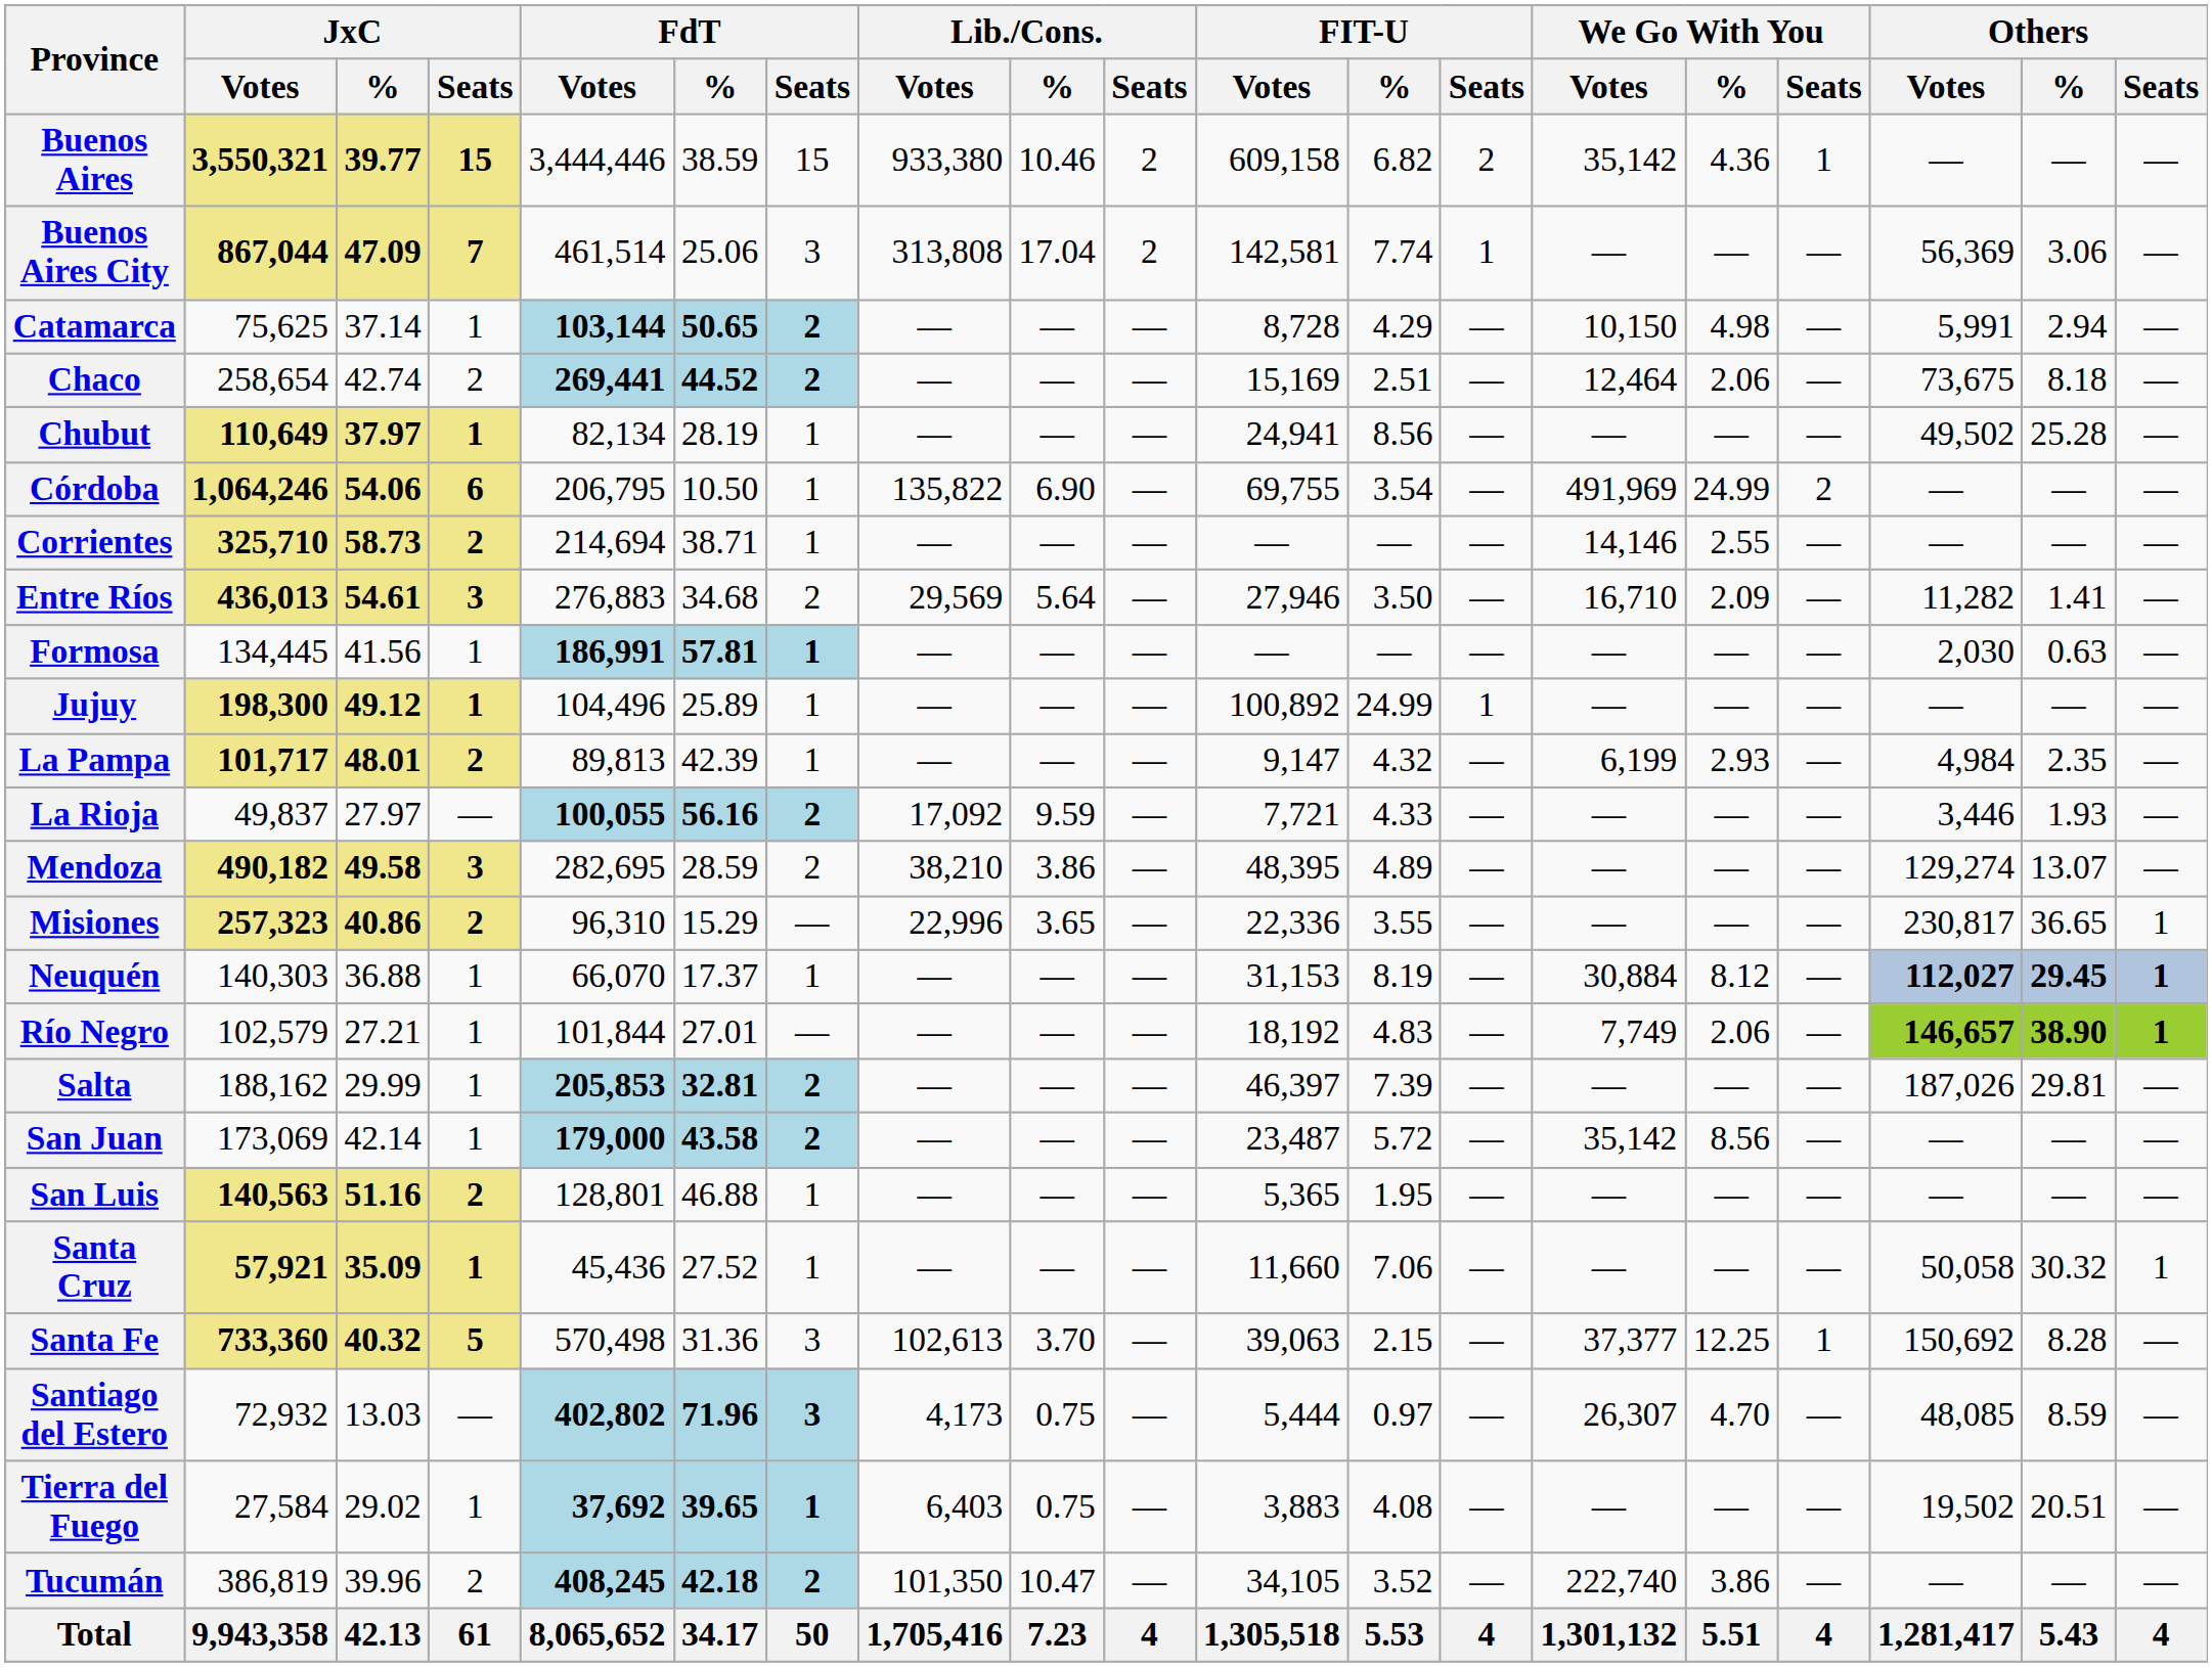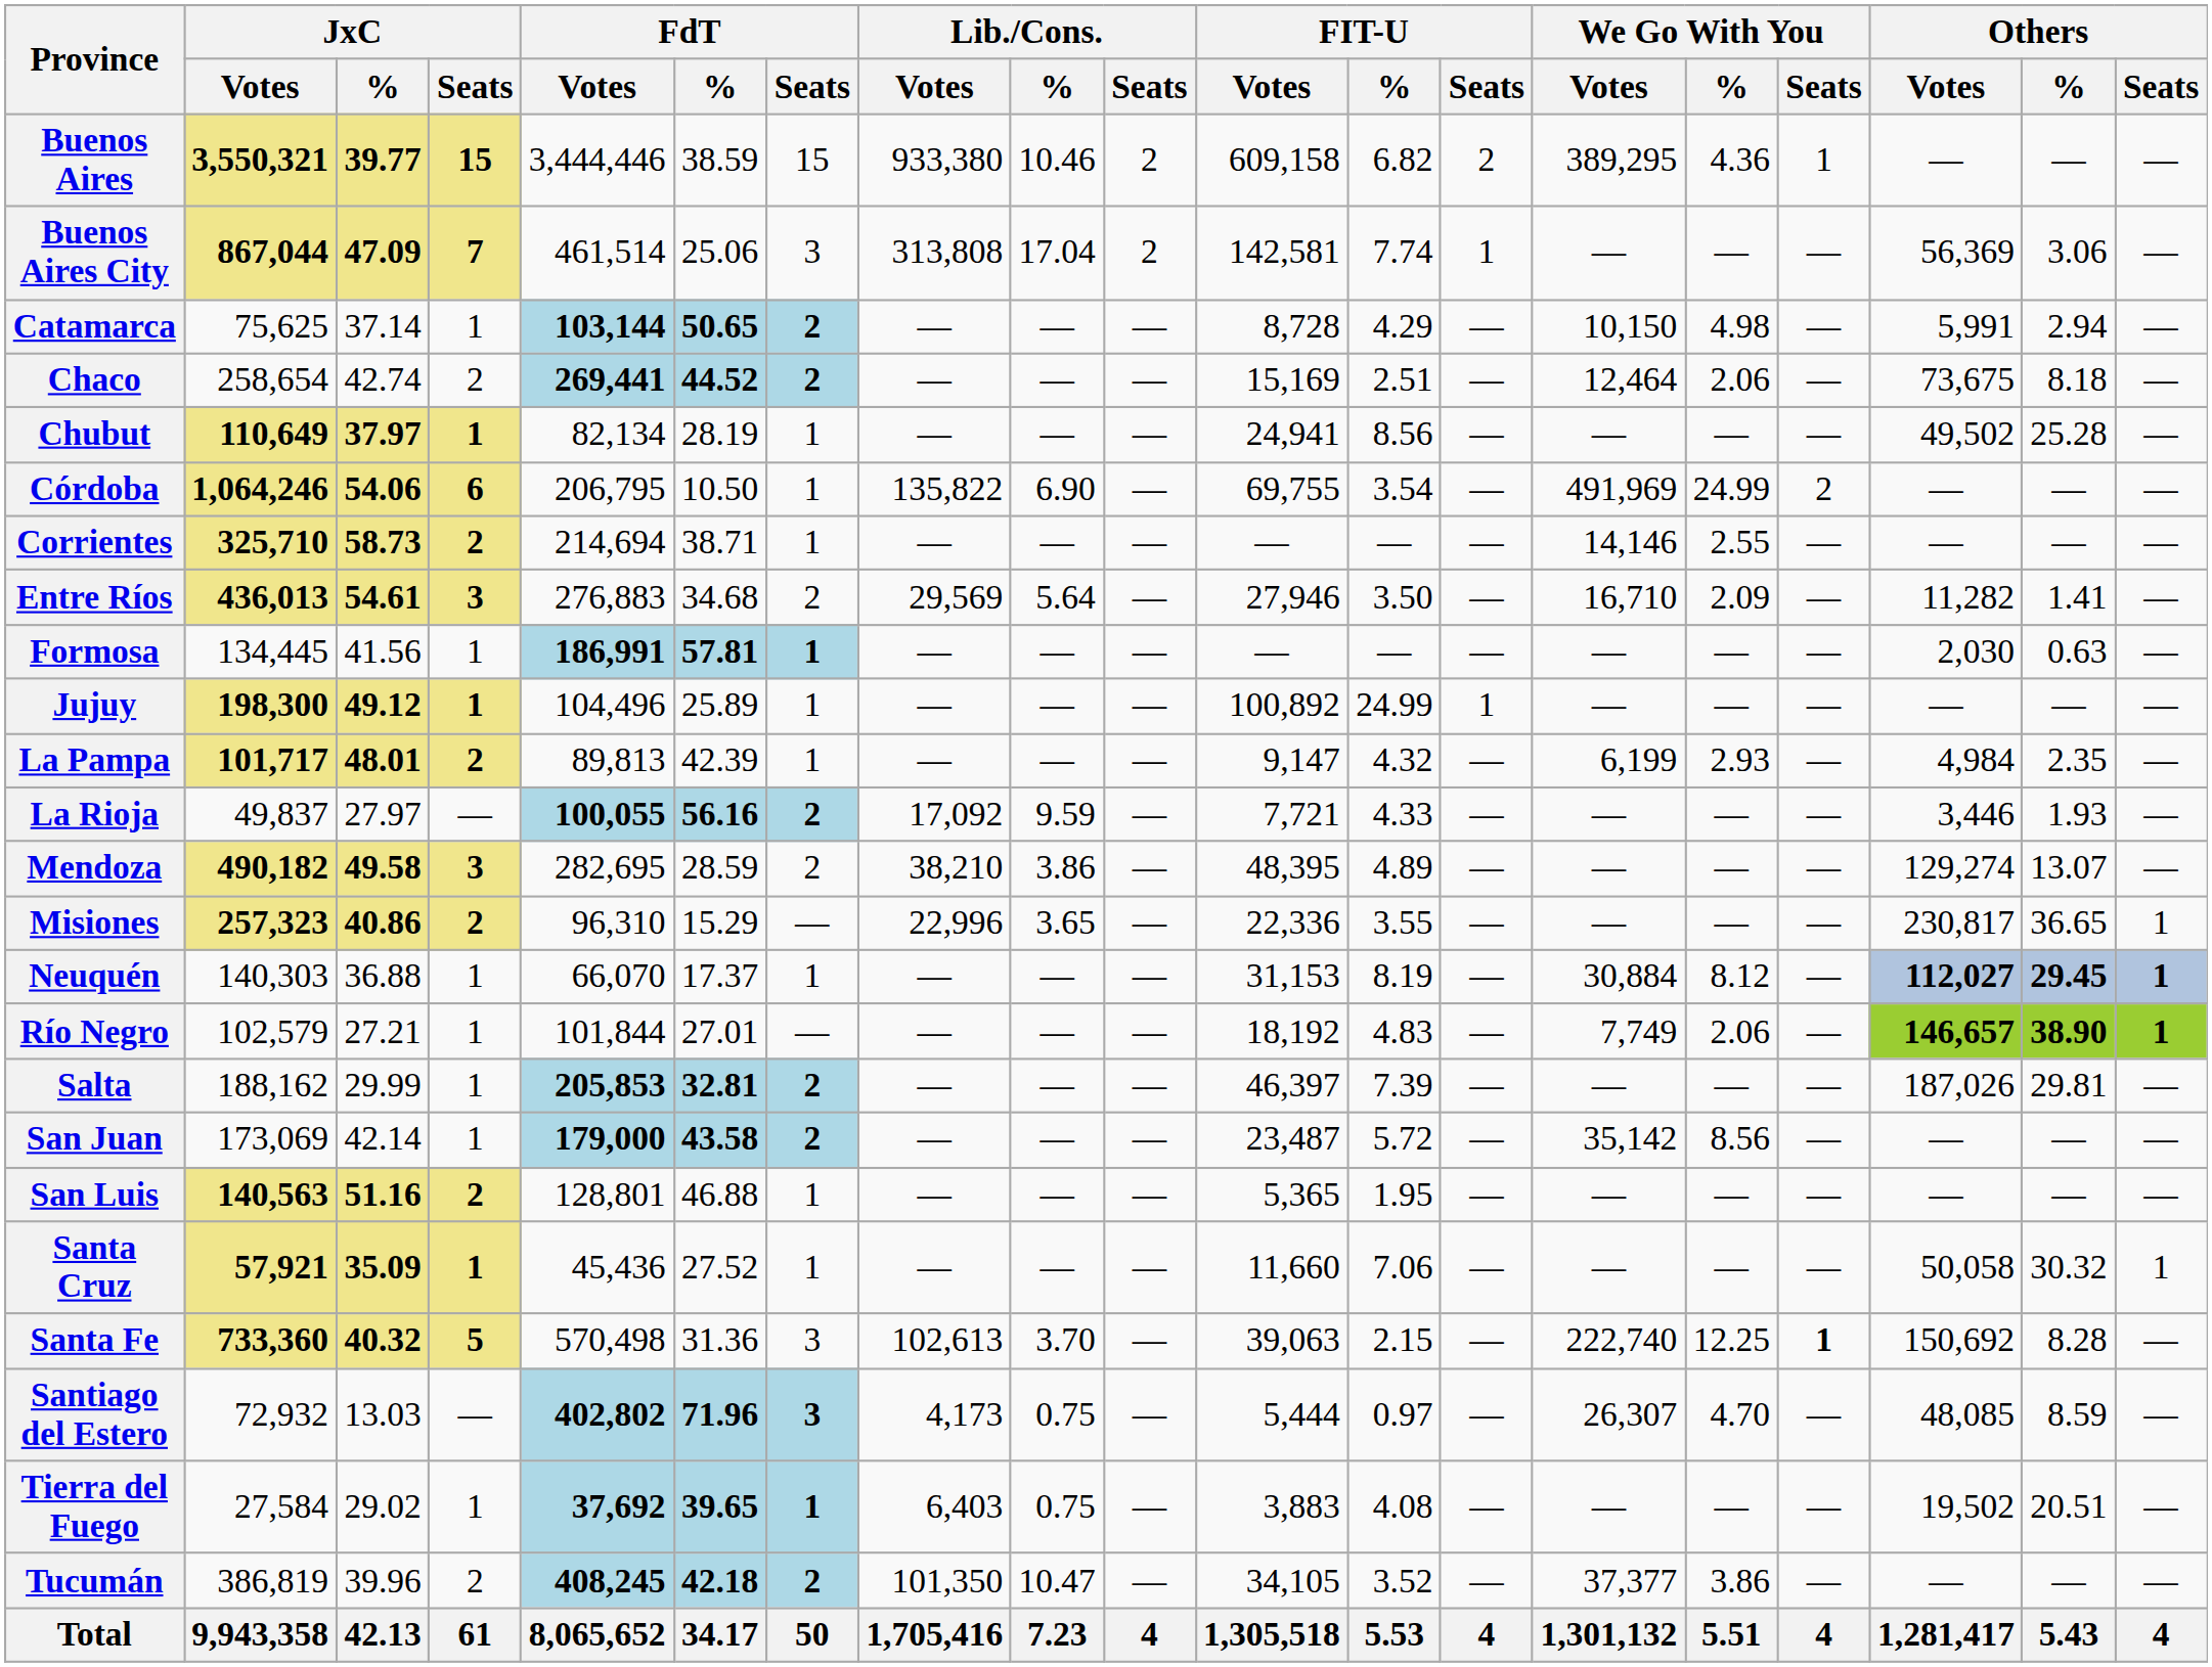Buenos Aires | We Go With You / Votes: 35,142 -> 389,295
Santa Fe | We Go With You / Votes: 37,377 -> 222,740
Santa Fe | We Go With You / Seats: normal -> bold
Tucumán | We Go With You / Votes: 222,740 -> 37,377
